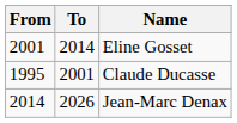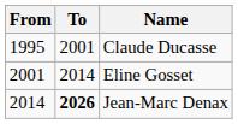rows swapped: Claude Ducasse <-> Eline Gosset
Jean-Marc Denax | To: normal -> bold
